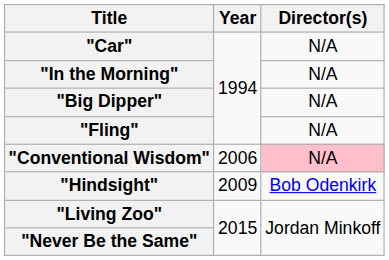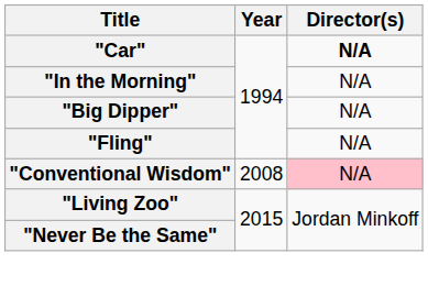"Car" | Director(s): normal -> bold
"Conventional Wisdom" | Year: 2006 -> 2008
- row: "Hindsight" | 2009 | Bob Odenkirk
